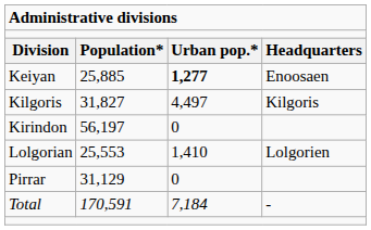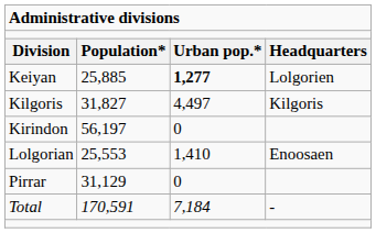Keiyan | column 4: Enoosaen -> Lolgorien
Lolgorian | column 4: Lolgorien -> Enoosaen
